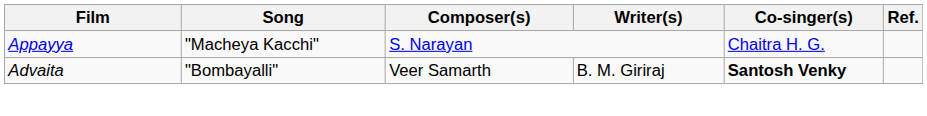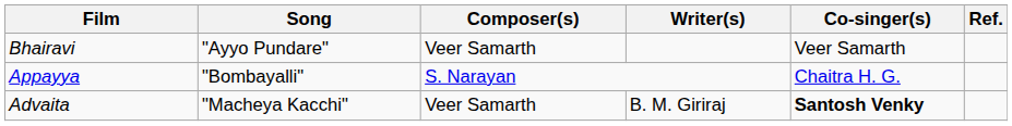+ row: Bhairavi | "Ayyo Pundare" | Veer Samarth | Veer Samarth
Appayya | Song: "Macheya Kacchi" -> "Bombayalli"
Advaita | Song: "Bombayalli" -> "Macheya Kacchi"
